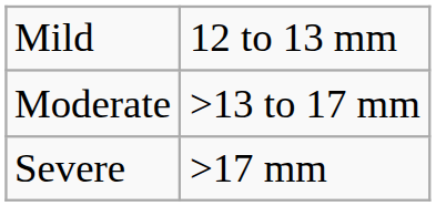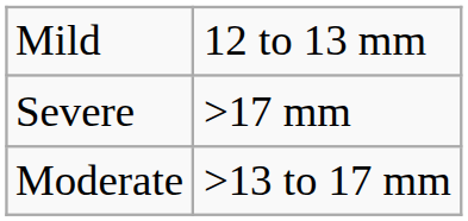rows swapped: Moderate <-> Severe
